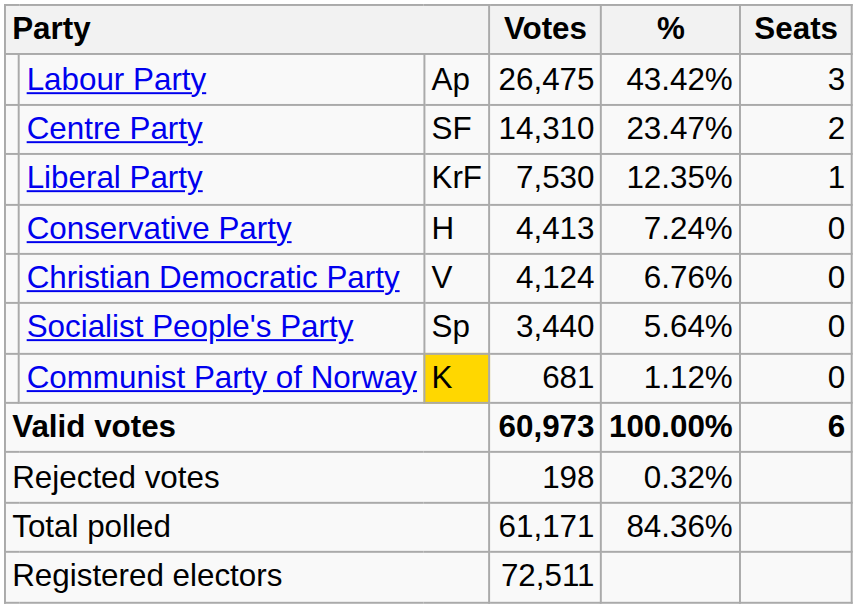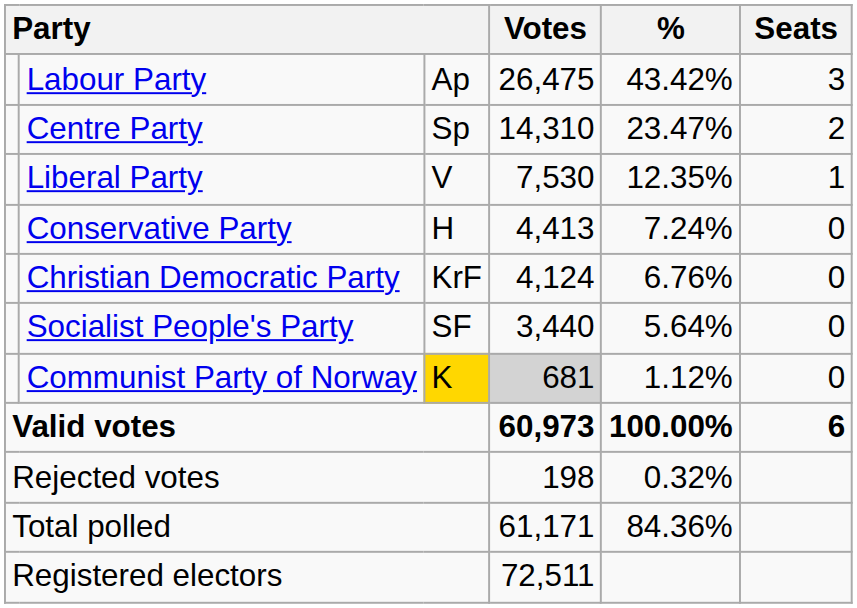Centre Party | column 3: SF -> Sp
Liberal Party | column 3: KrF -> V
Christian Democratic Party | column 3: V -> KrF
Socialist People's Party | column 3: Sp -> SF
Communist Party of Norway | Votes: no background -> lightgrey background
